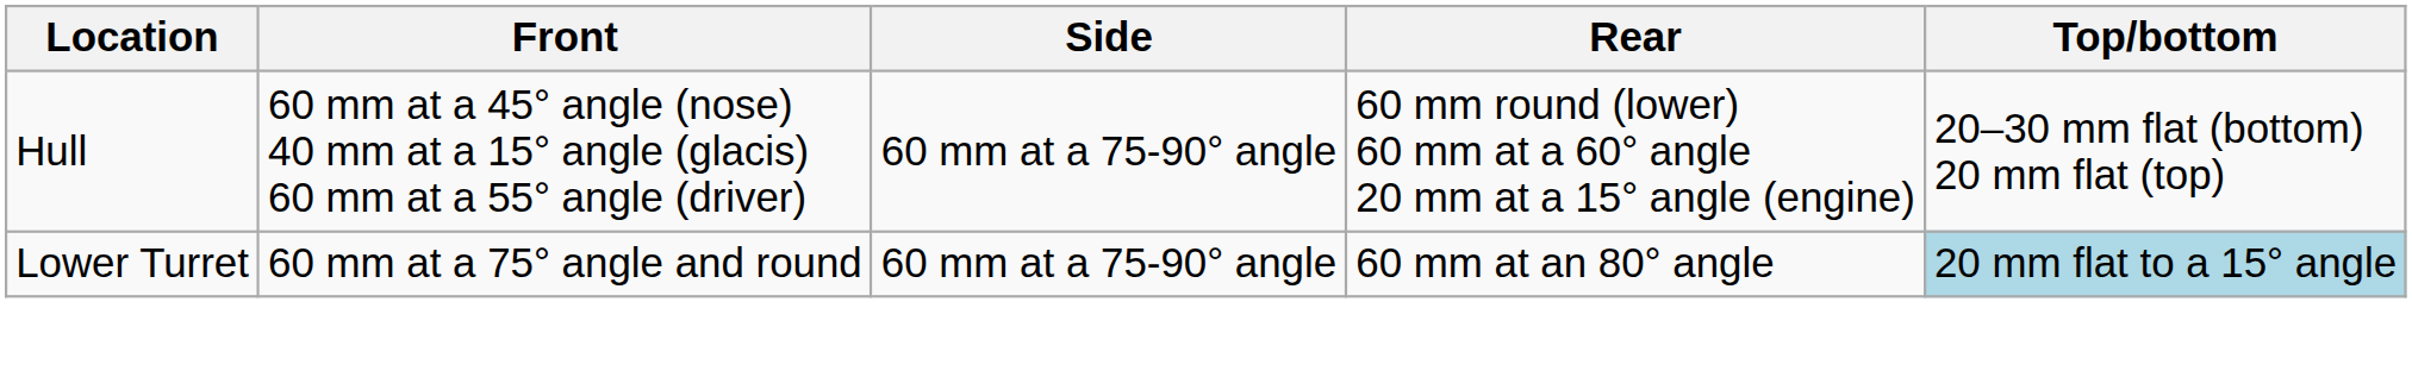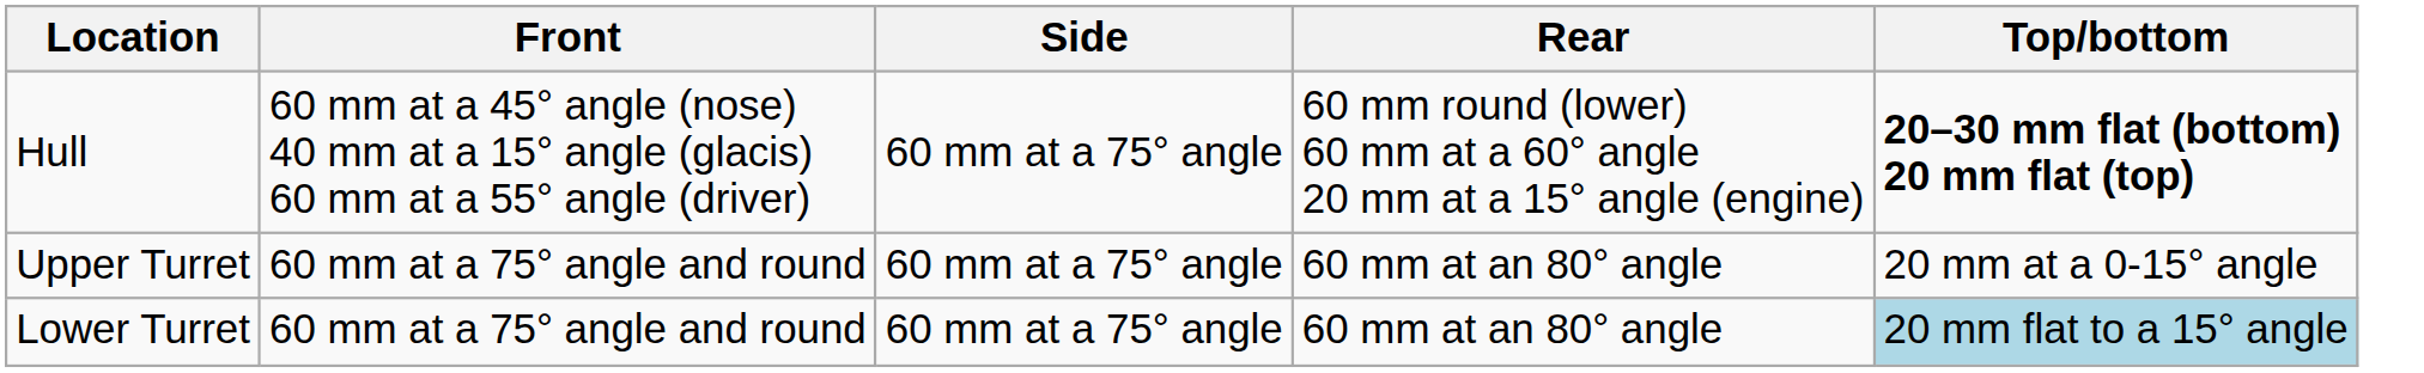Hull | Side: 60 mm at a 75-90° angle -> 60 mm at a 75° angle
Hull | Top/bottom: normal -> bold
+ row: Upper Turret | 60 mm at a 75° angle and round | 60 mm at a 75° angle | 60 mm at an 80° angle | 20 mm at a 0-15° angle
Lower Turret | Side: 60 mm at a 75-90° angle -> 60 mm at a 75° angle
